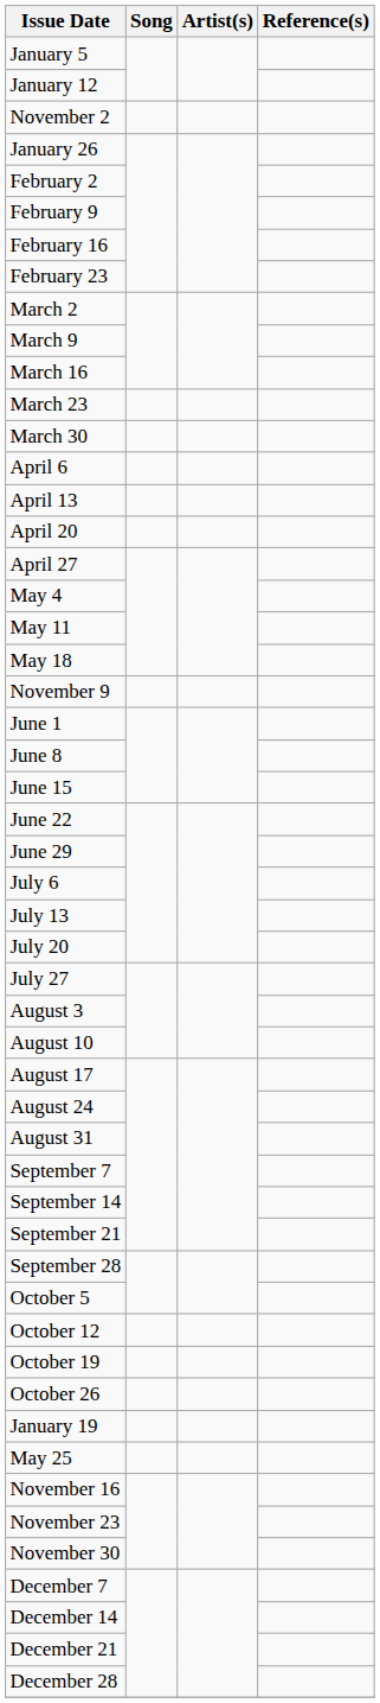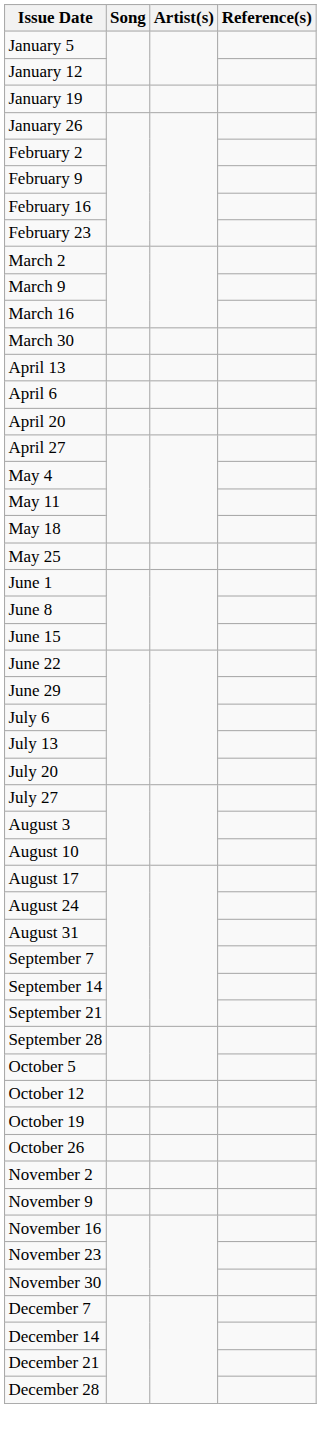rows swapped: January 19 <-> November 2
- row: March 23
rows swapped: April 6 <-> April 13
rows swapped: May 25 <-> November 9
